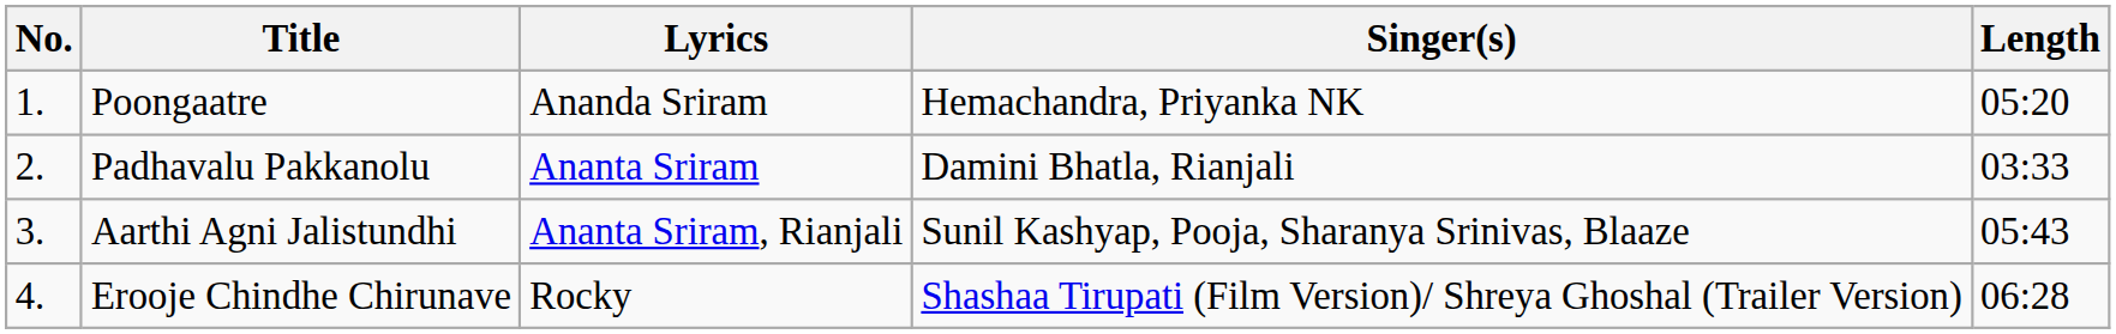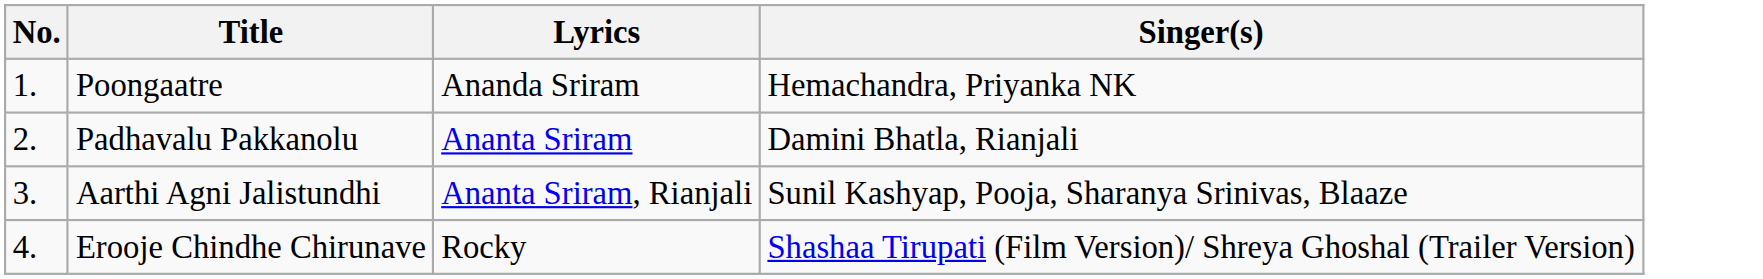- column: Length | 05:20 | 03:33 | 05:43 | 06:28
